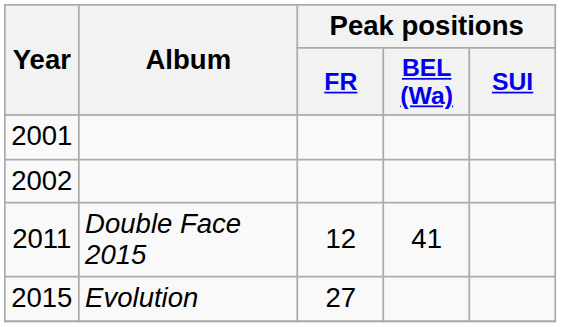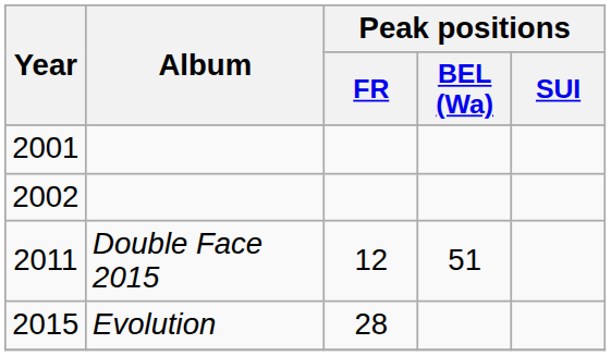2011 | Peak positions / BEL (Wa): 41 -> 51
2015 | Peak positions / FR: 27 -> 28
